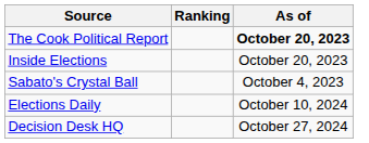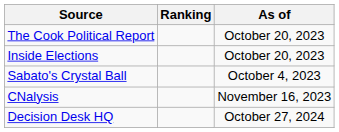The Cook Political Report | As of: bold -> normal
- row: Elections Daily | October 10, 2024
+ row: CNalysis | November 16, 2023
